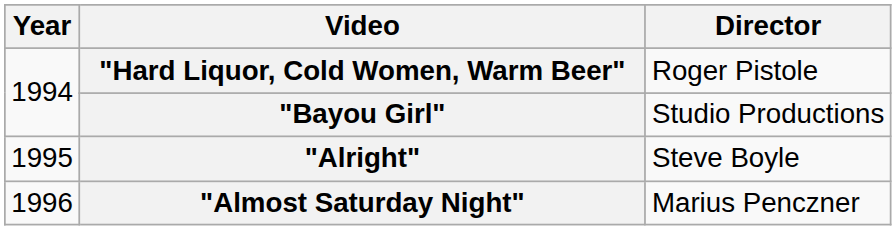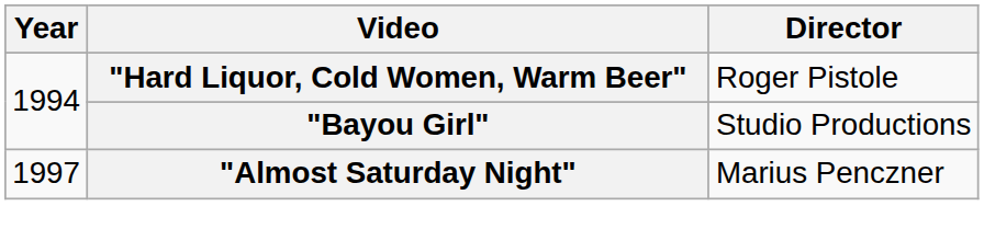- row: 1995 | "Alright" | Steve Boyle
"Almost Saturday Night" | Year: 1996 -> 1997
